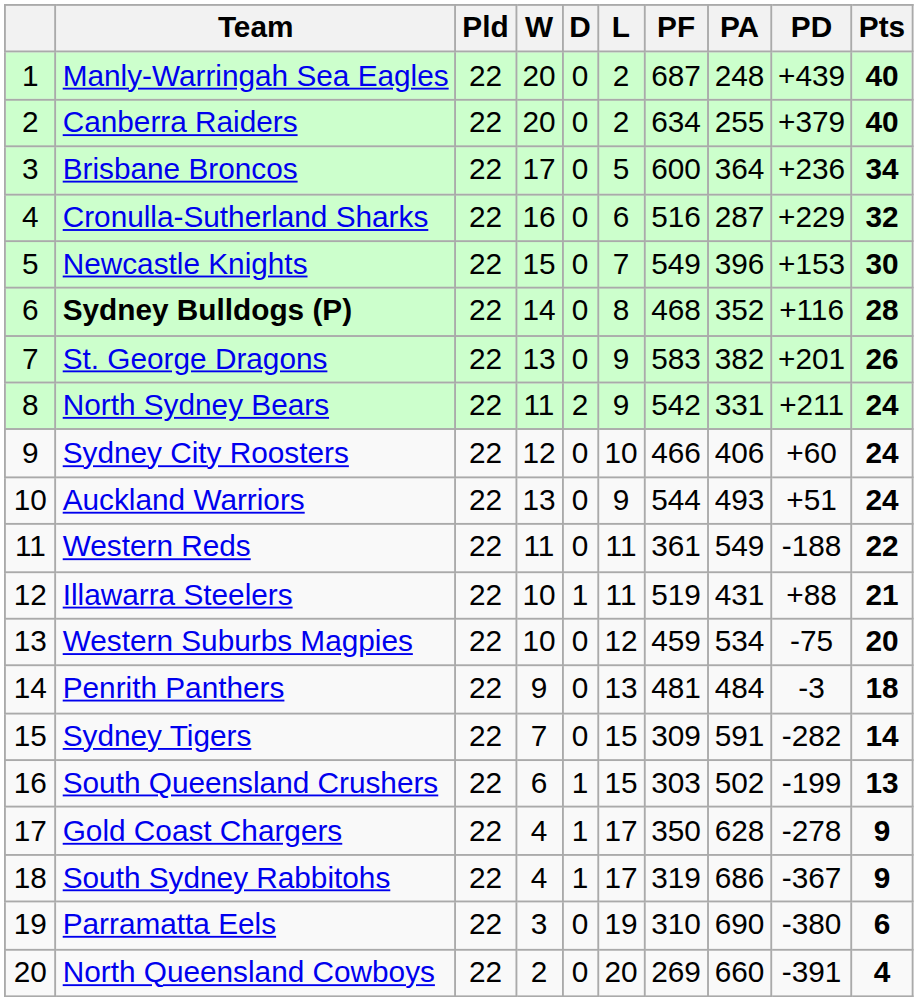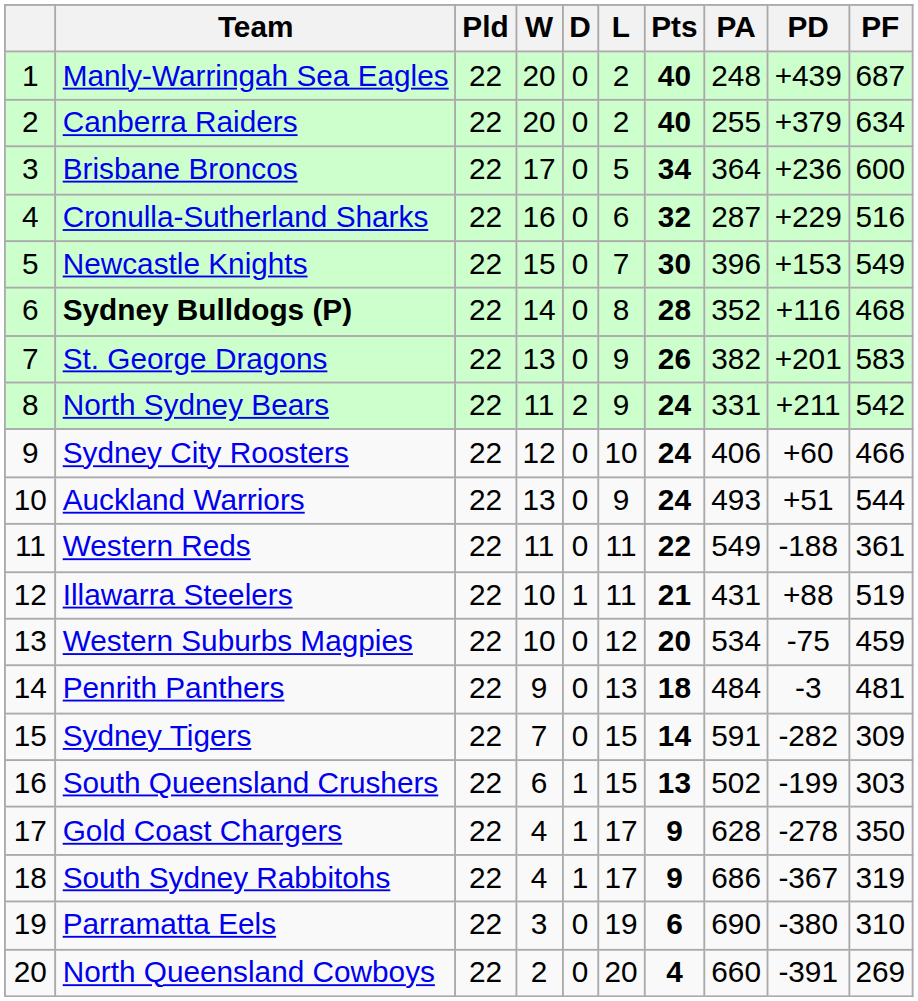columns swapped: PF <-> Pts
